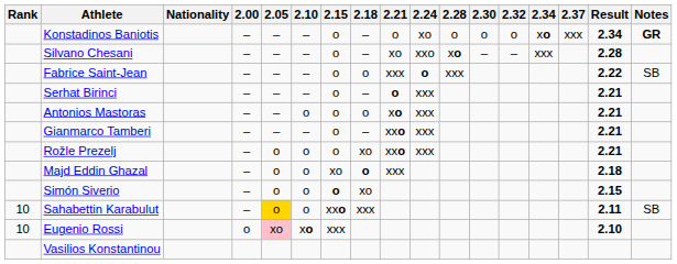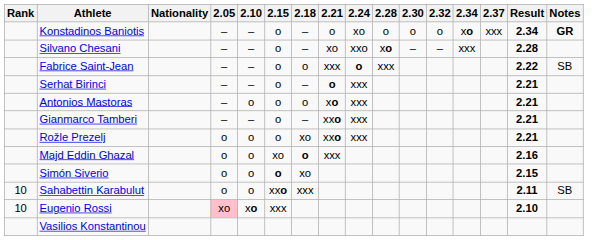- column: 2.00 | – | – | – | – | – | – | – | – | – | – | o
Majd Eddin Ghazal | Result: 2.18 -> 2.16
Sahabettin Karabulut | 2.05: gold background -> no background
